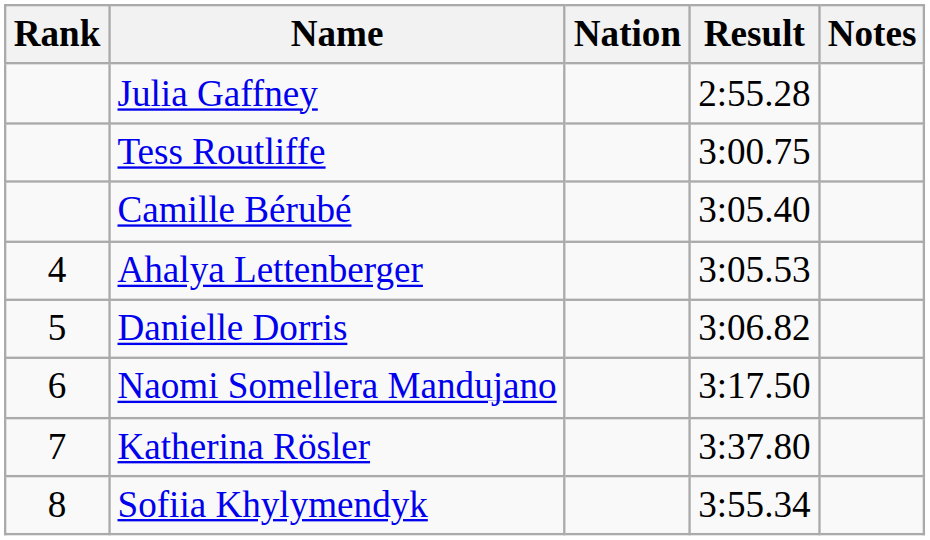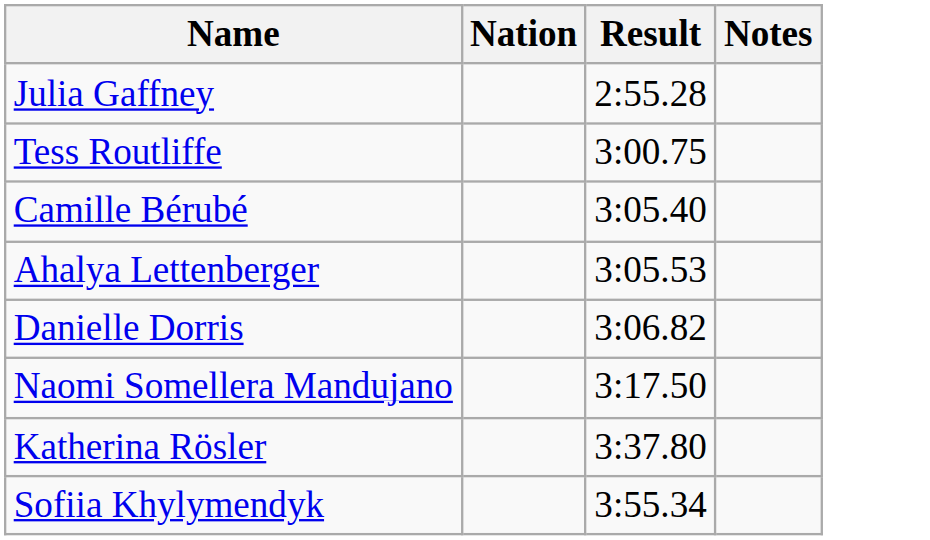- column: Rank | 4 | 5 | 6 | 7 | 8
